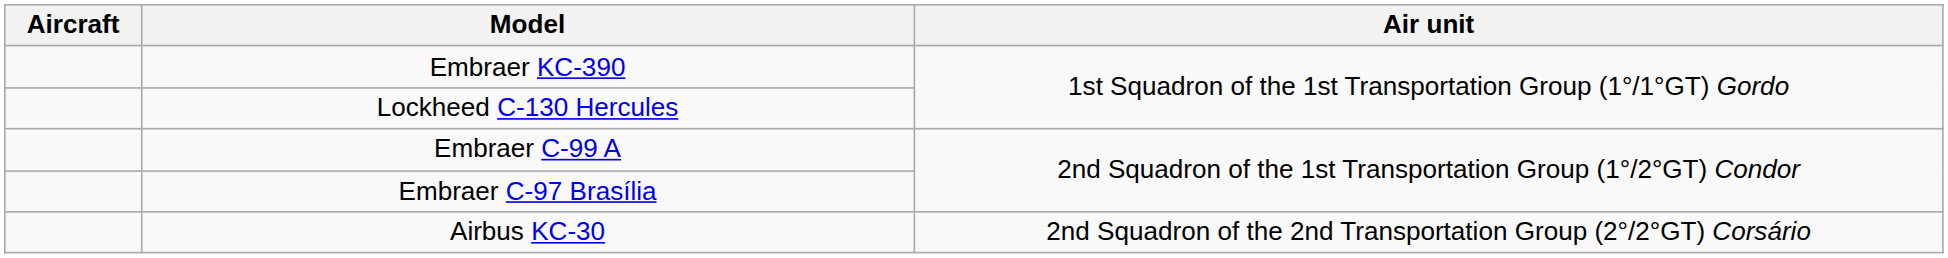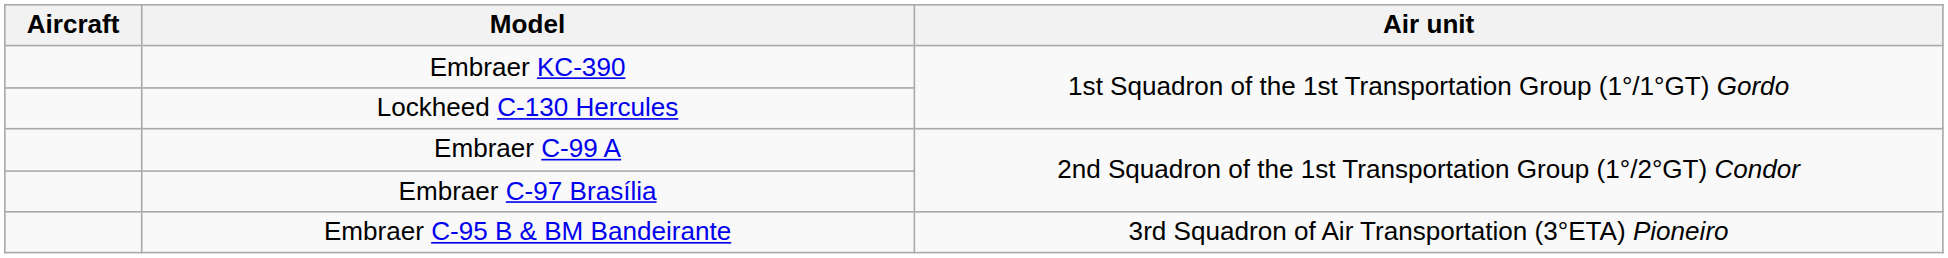- row: Airbus KC-30 | 2nd Squadron of the 2nd Transportation Group (2°/2°GT) Corsário
+ row: Embraer C-95 B & BM Bandeirante | 3rd Squadron of Air Transportation (3°ETA) Pioneiro
